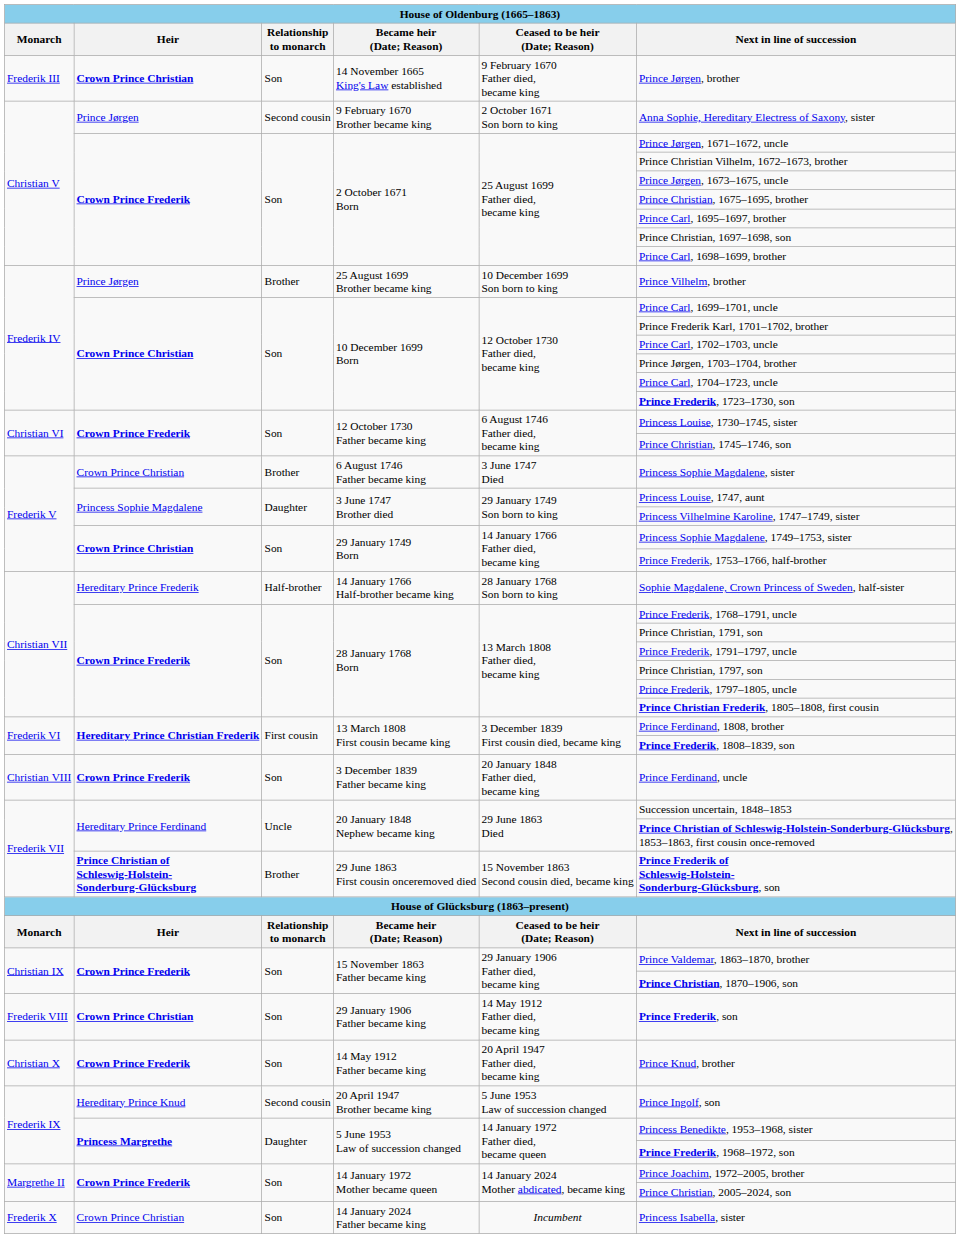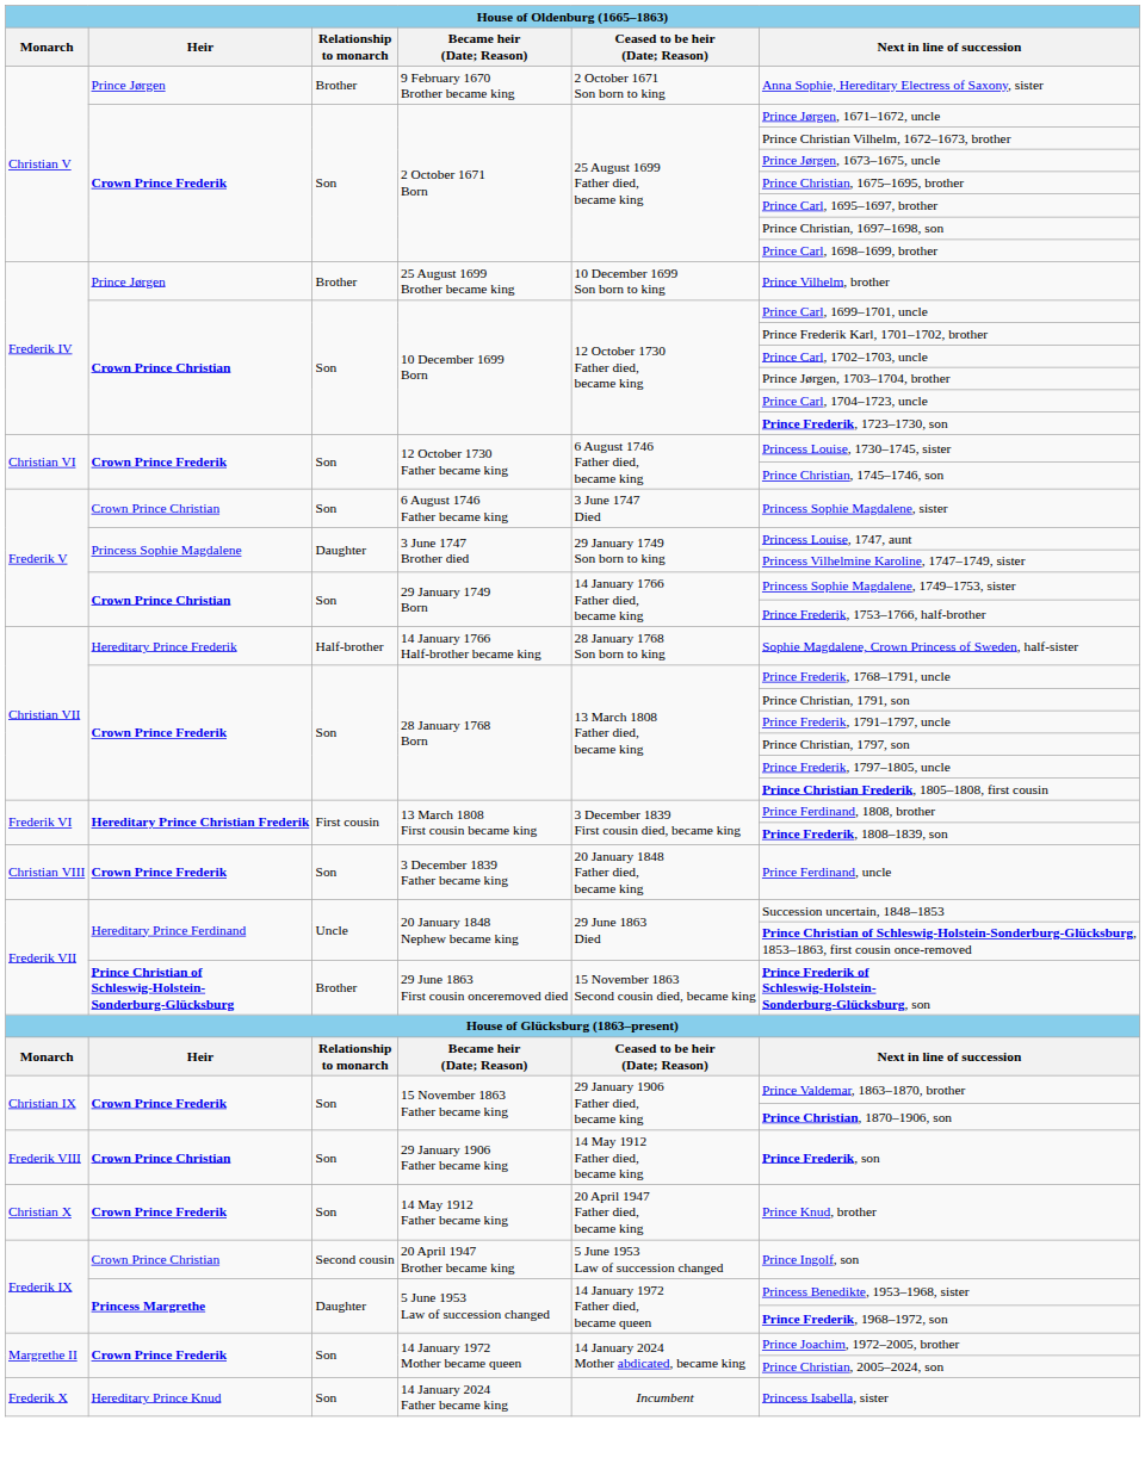- row: Frederik III | Crown Prince Christian | Son | 14 November 1665 King's Law established | 9 February 1670 Father died, became king | Prince Jørgen, brother
9 February 1670 Brother became king | Relationship to monarch: Second cousin -> Brother
6 August 1746 Father became king | Relationship to monarch: Brother -> Son
20 April 1947 Brother became king | Heir: Hereditary Prince Knud -> Crown Prince Christian
14 January 2024 Father became king | Heir: Crown Prince Christian -> Hereditary Prince Knud
